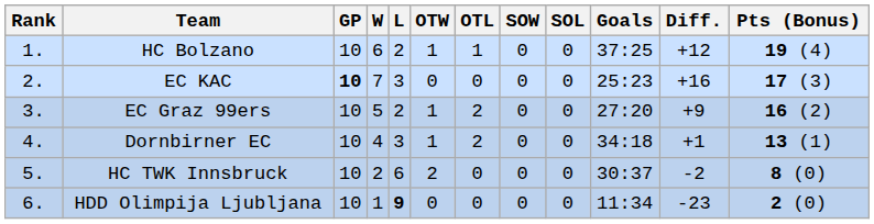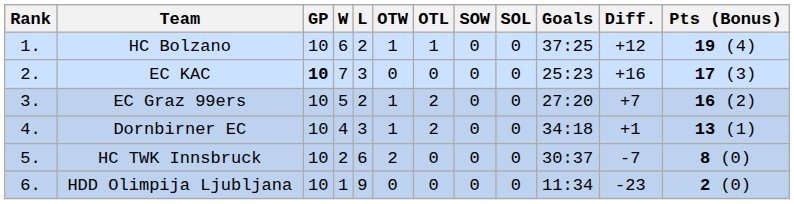EC Graz 99ers | Diff.: +9 -> +7
HC TWK Innsbruck | Diff.: -2 -> -7
HDD Olimpija Ljubljana | L: bold -> normal
